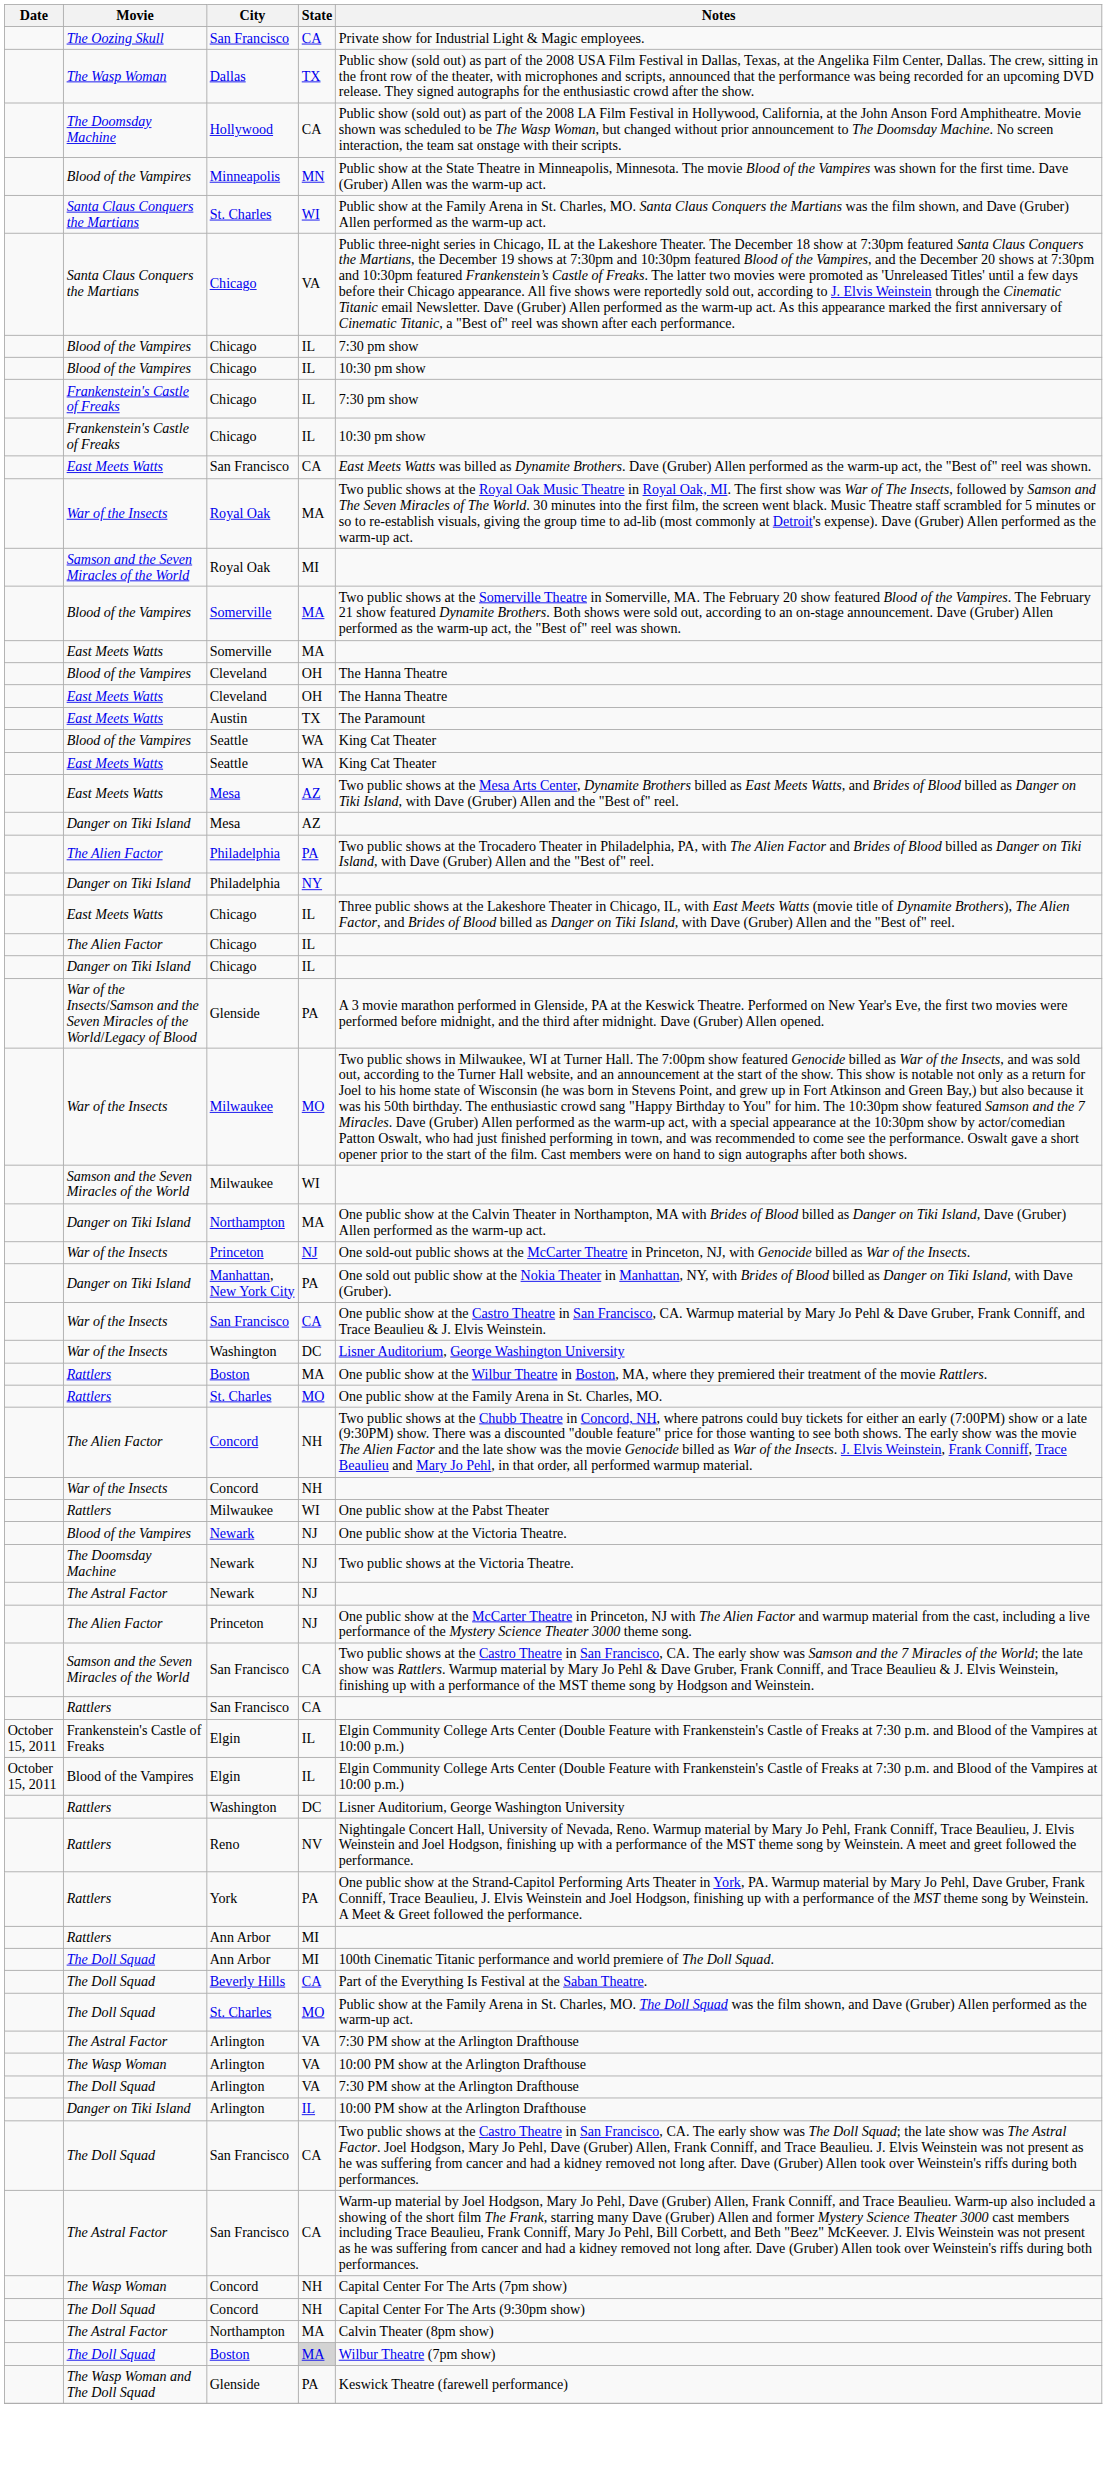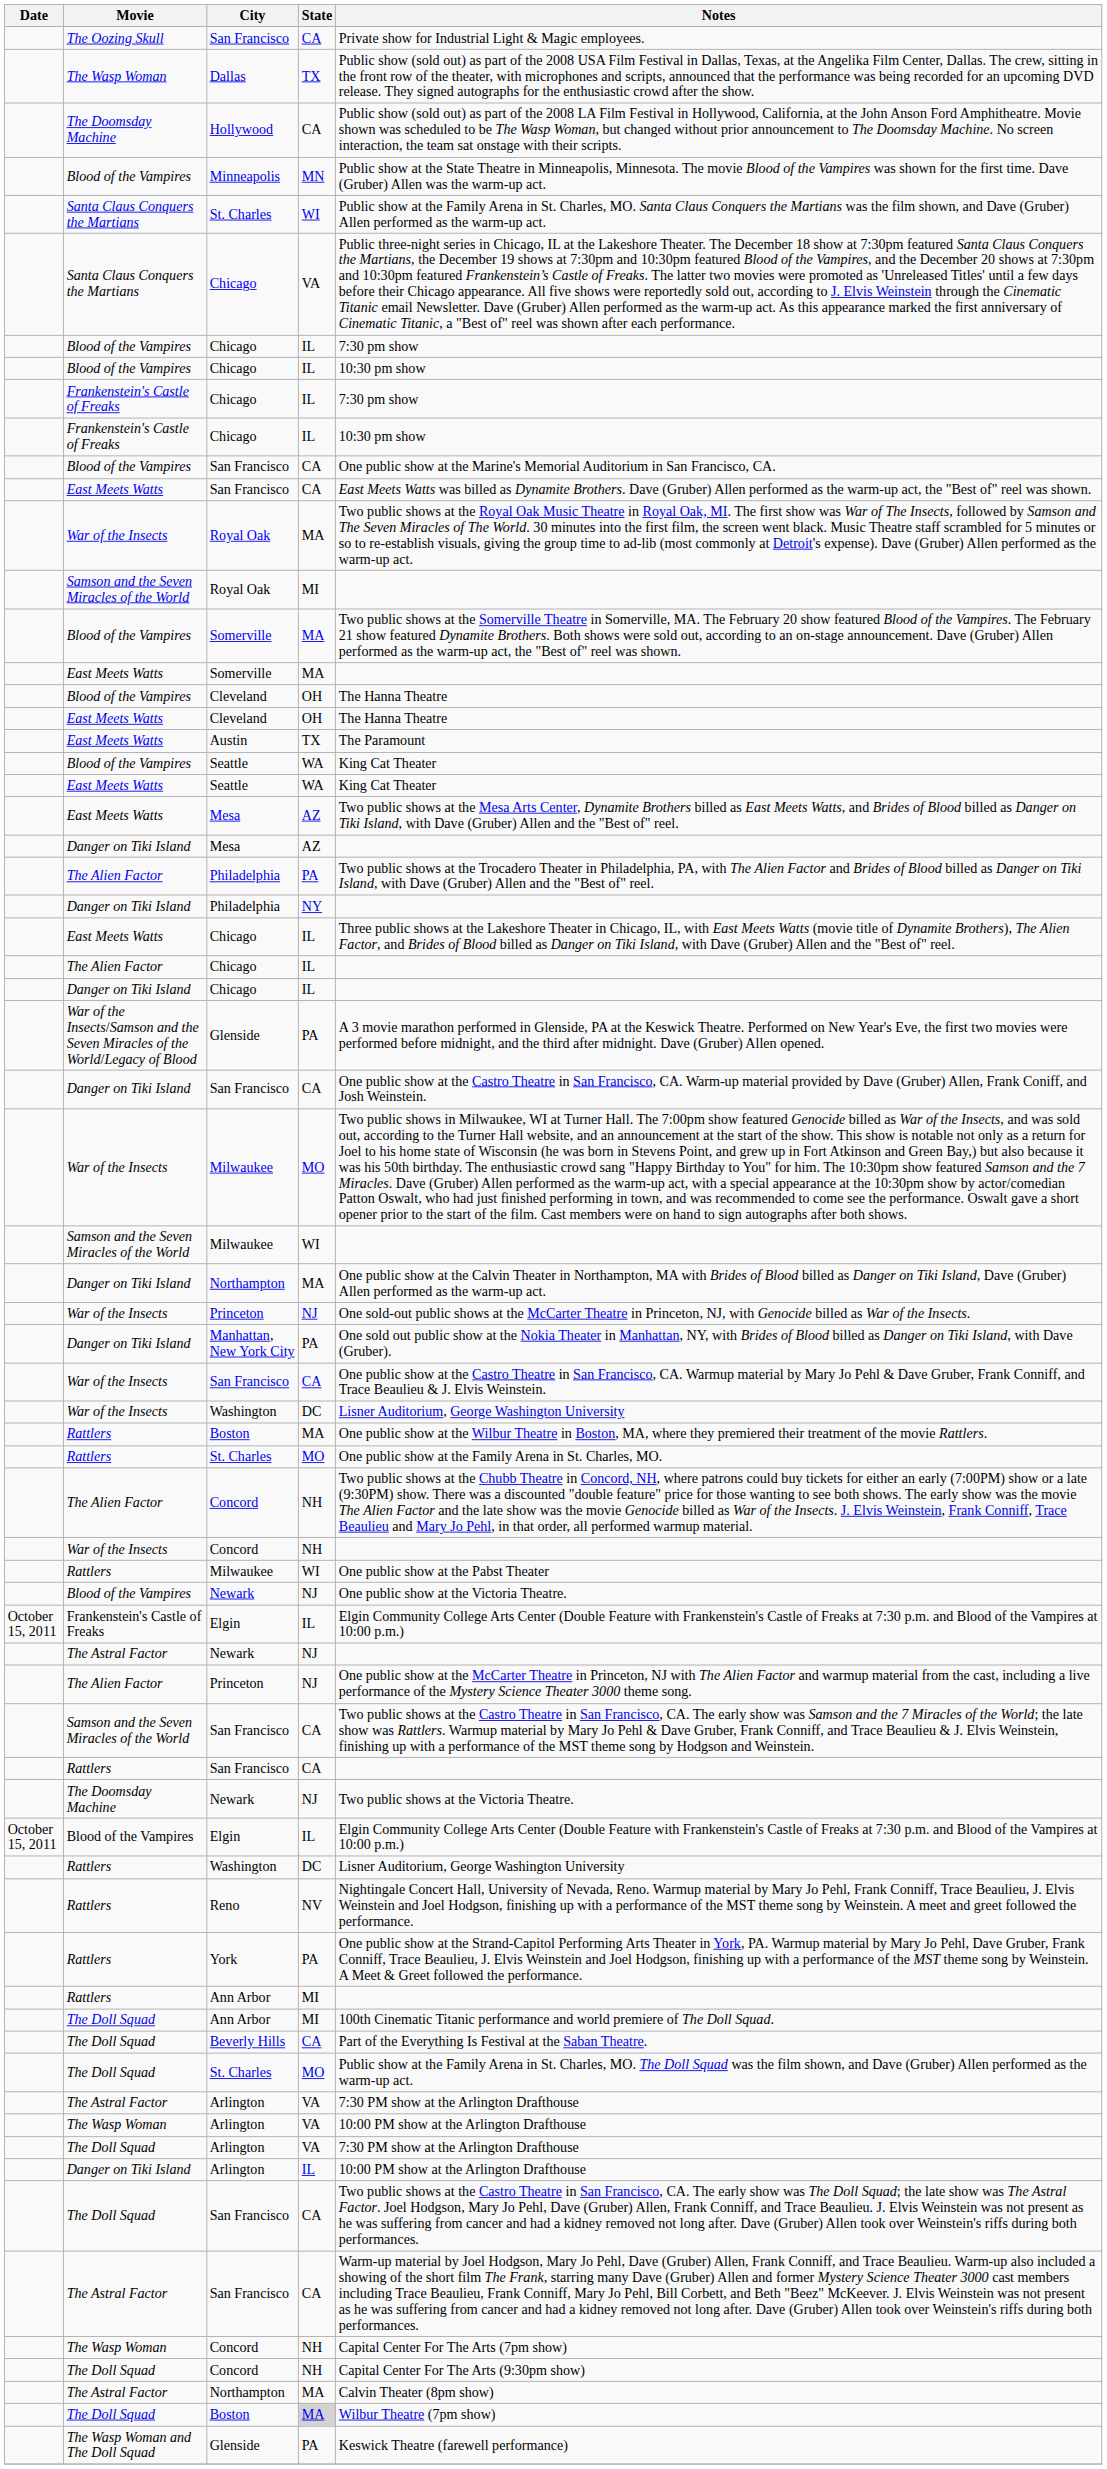+ row: Blood of the Vampires | San Francisco | CA | One public show at the Marine's Memorial Auditorium in San Francisco, CA.
+ row: Danger on Tiki Island | San Francisco | CA | One public show at the Castro Theatre in San Francisco, CA. Warm-up material provided by Dave (Gruber) Allen, Frank Coniff, and Josh Weinstein.
rows swapped: The Doomsday Machine / Newark <-> Frankenstein's Castle of Freaks / Elgin
